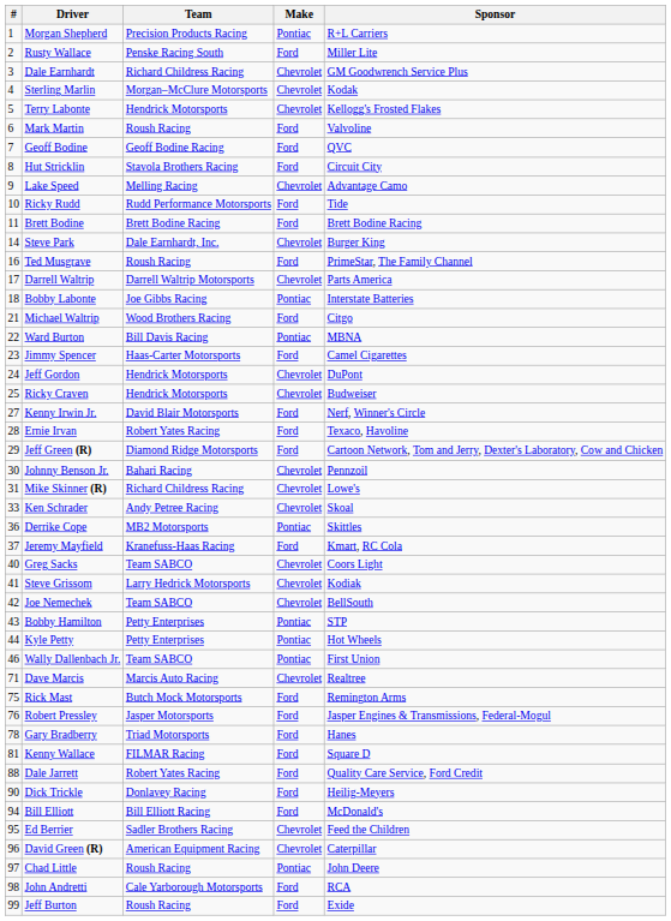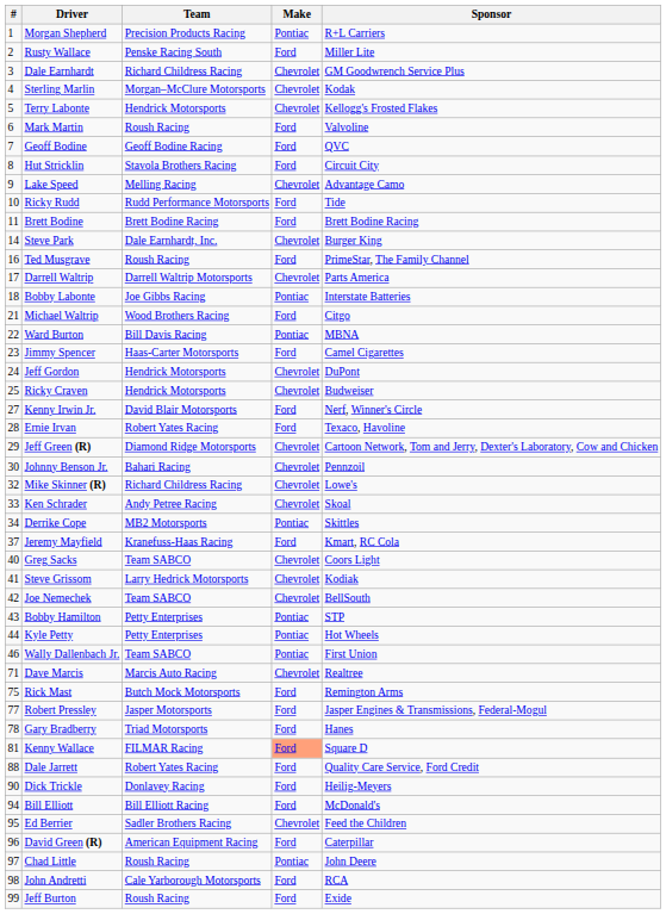Jeff Green (R) | Make: Ford -> Chevrolet
Mike Skinner (R) | #: 31 -> 32
Derrike Cope | #: 36 -> 34
Robert Pressley | #: 76 -> 77
Kenny Wallace | Make: no background -> lightsalmon background
David Green (R) | Make: Chevrolet -> Ford
